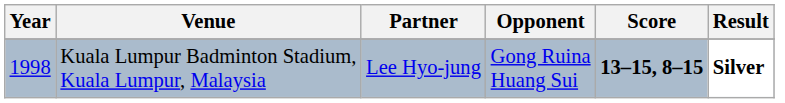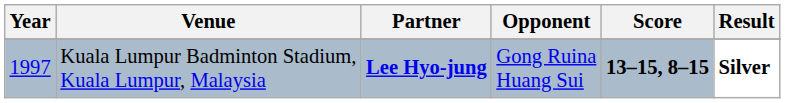Kuala Lumpur Badminton Stadium, Kuala Lumpur, Malaysia | Year: 1998 -> 1997
Kuala Lumpur Badminton Stadium, Kuala Lumpur, Malaysia | Partner: normal -> bold
